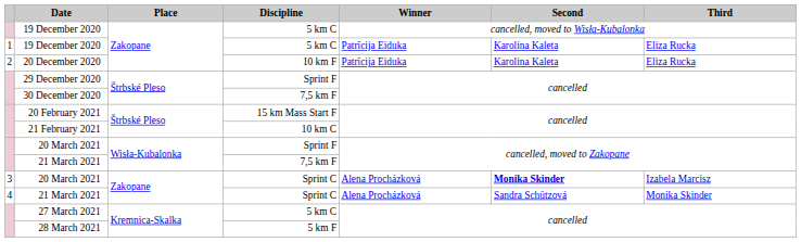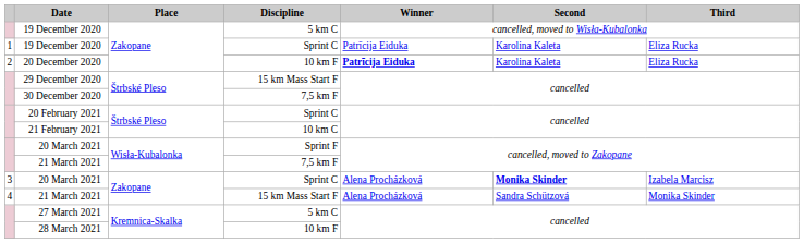1 / 19 December 2020 | Discipline: 5 km C -> Sprint C
20 December 2020 | Winner: normal -> bold
29 December 2020 | Discipline: Sprint F -> 15 km Mass Start F
20 February 2021 | Discipline: 15 km Mass Start F -> Sprint C
4 / 21 March 2021 | Discipline: Sprint C -> 15 km Mass Start F
28 March 2021 | Discipline: 5 km F -> 10 km F
